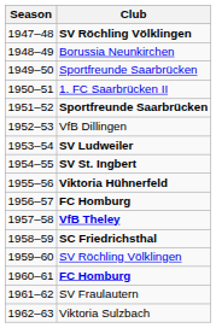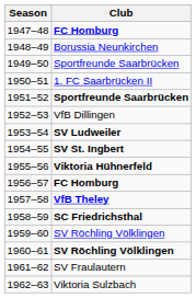1947–48 | Club: SV Röchling Völklingen -> FC Homburg
1960–61 | Club: FC Homburg -> SV Röchling Völklingen
